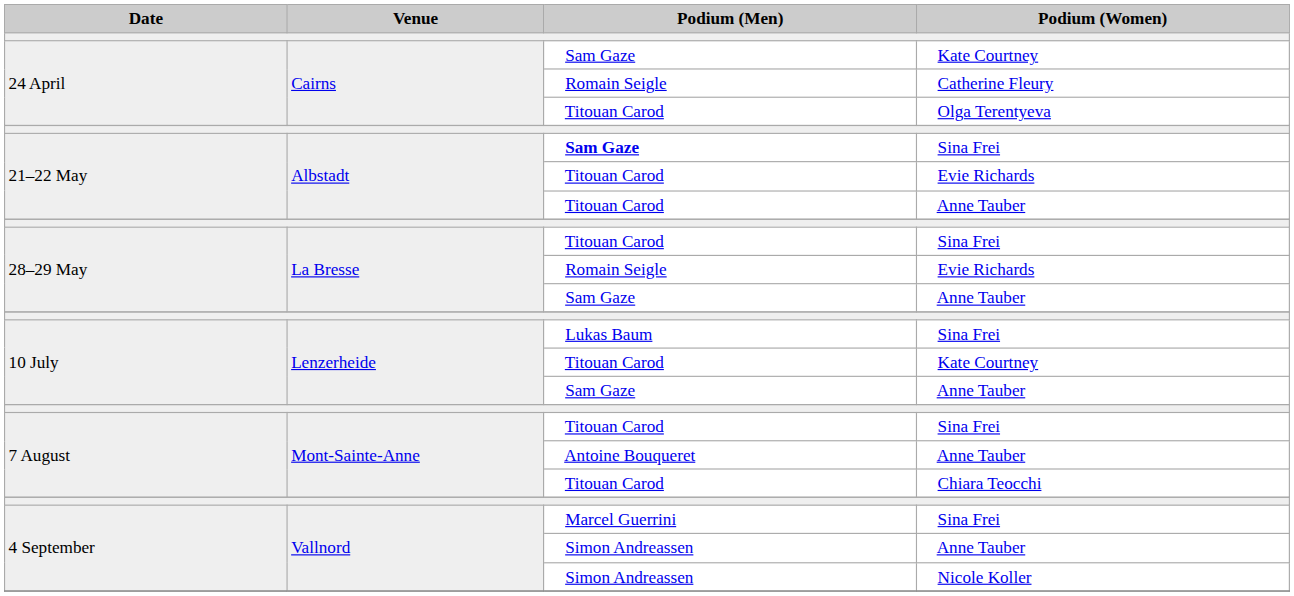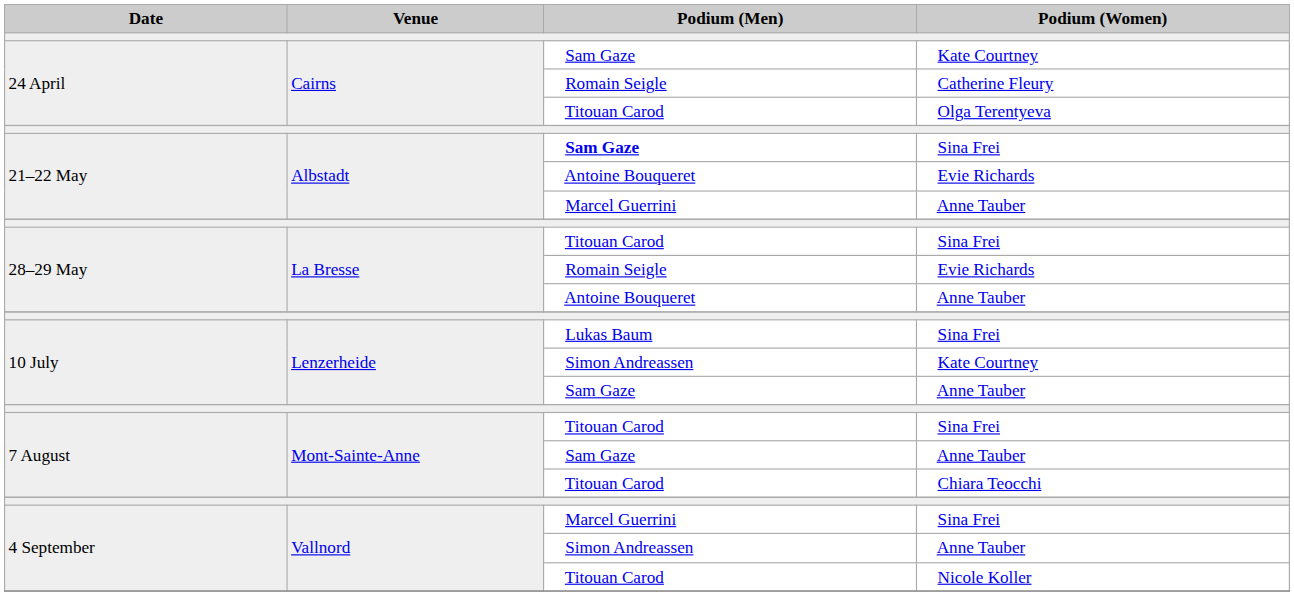21–22 May / Evie Richards | Podium (Men): Titouan Carod -> Antoine Bouqueret
21–22 May / Anne Tauber | Podium (Men): Titouan Carod -> Marcel Guerrini
28–29 May / Anne Tauber | Podium (Men): Sam Gaze -> Antoine Bouqueret
10 July / Kate Courtney | Podium (Men): Titouan Carod -> Simon Andreassen
7 August / Anne Tauber | Podium (Men): Antoine Bouqueret -> Sam Gaze
Nicole Koller | Podium (Men): Simon Andreassen -> Titouan Carod
